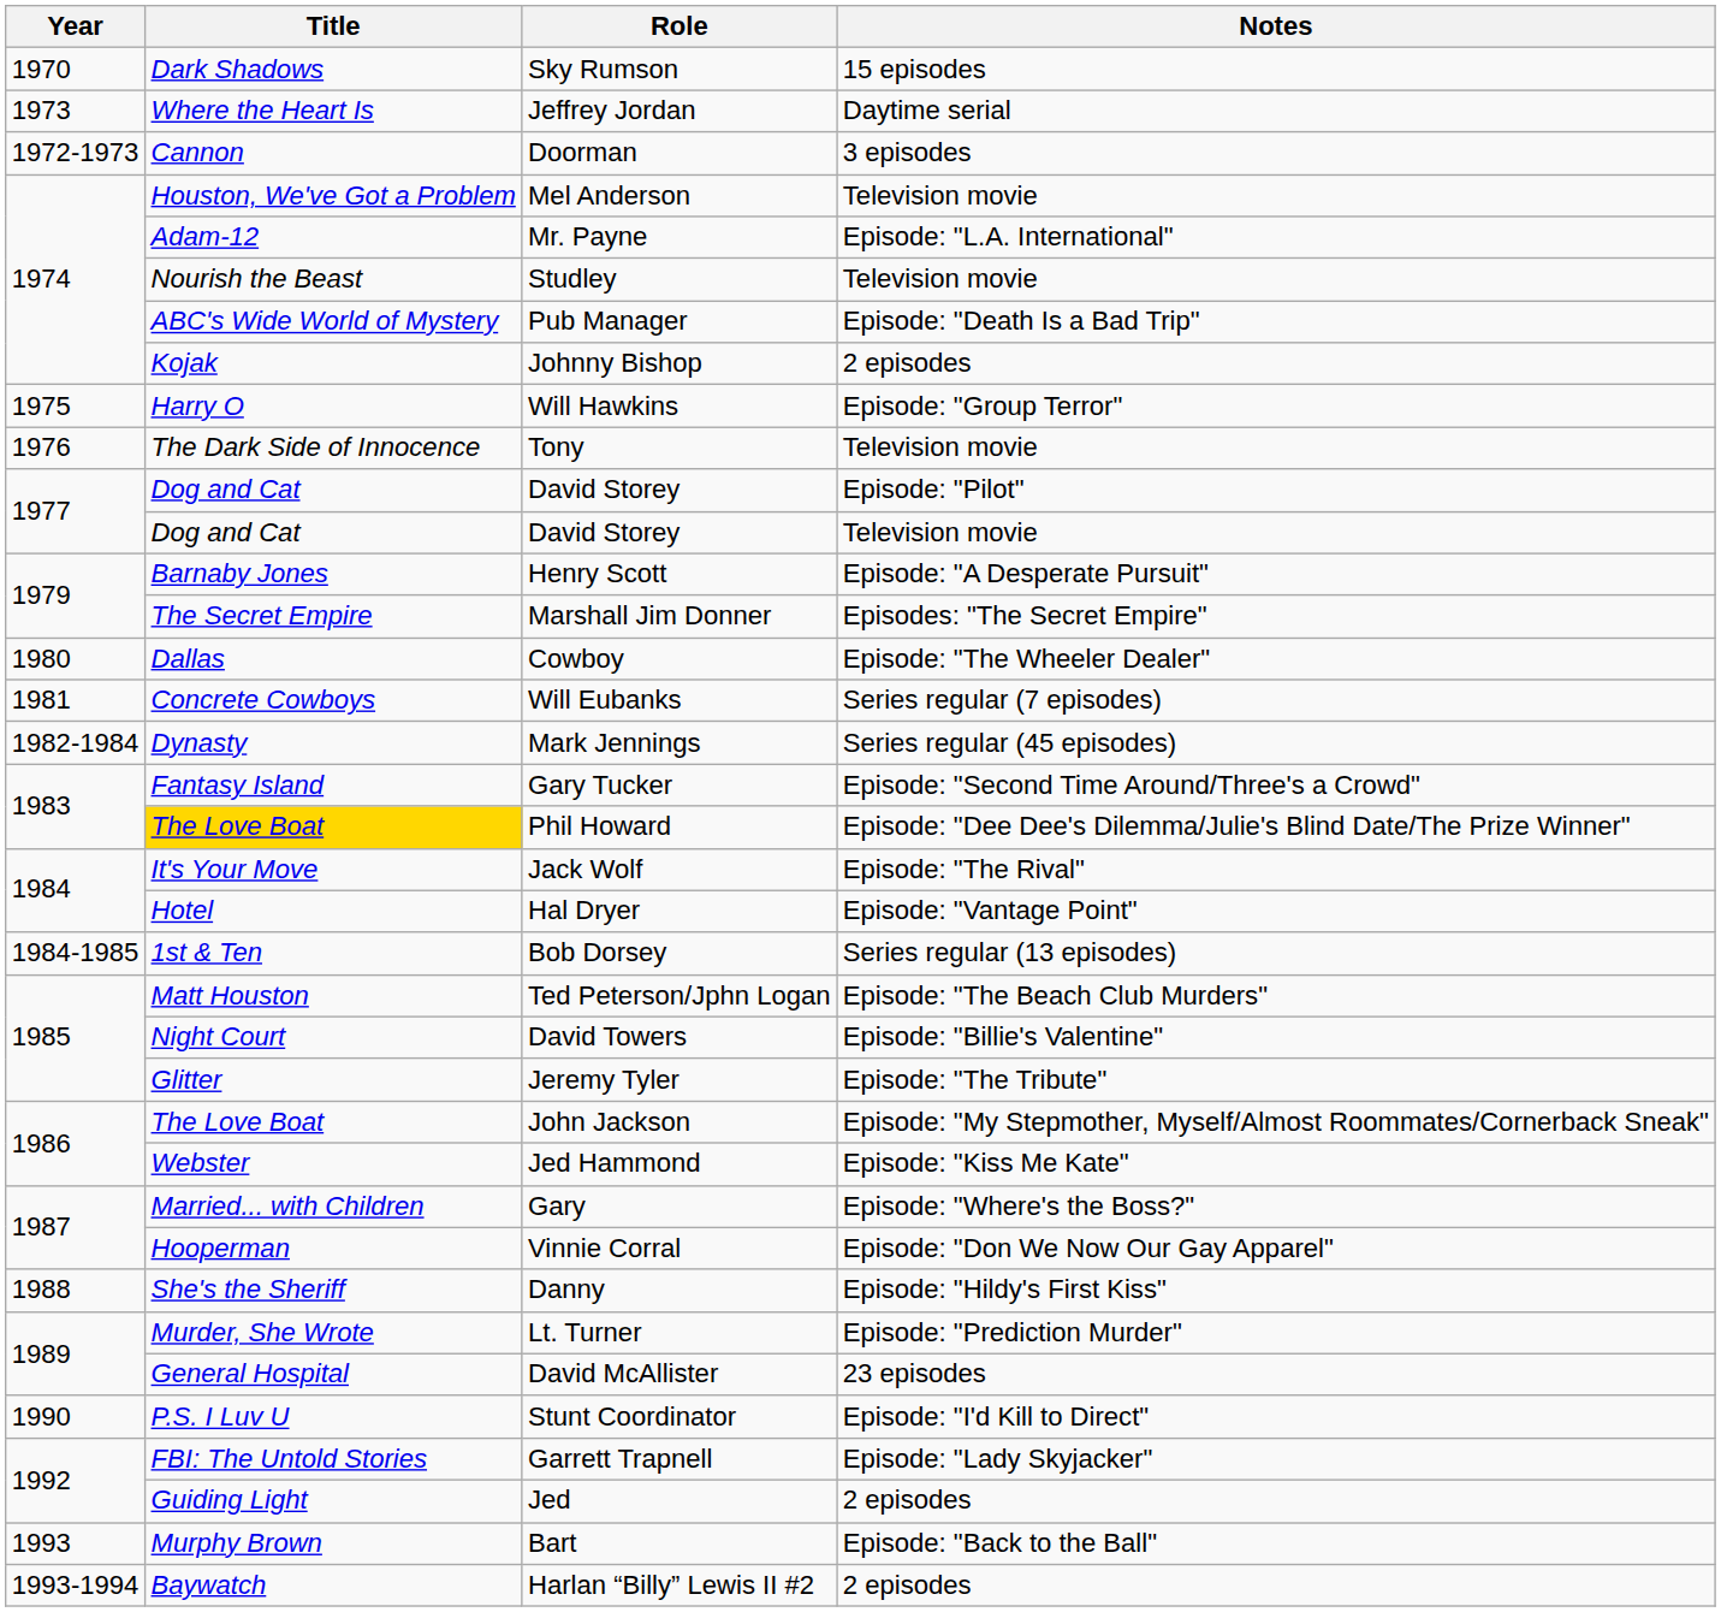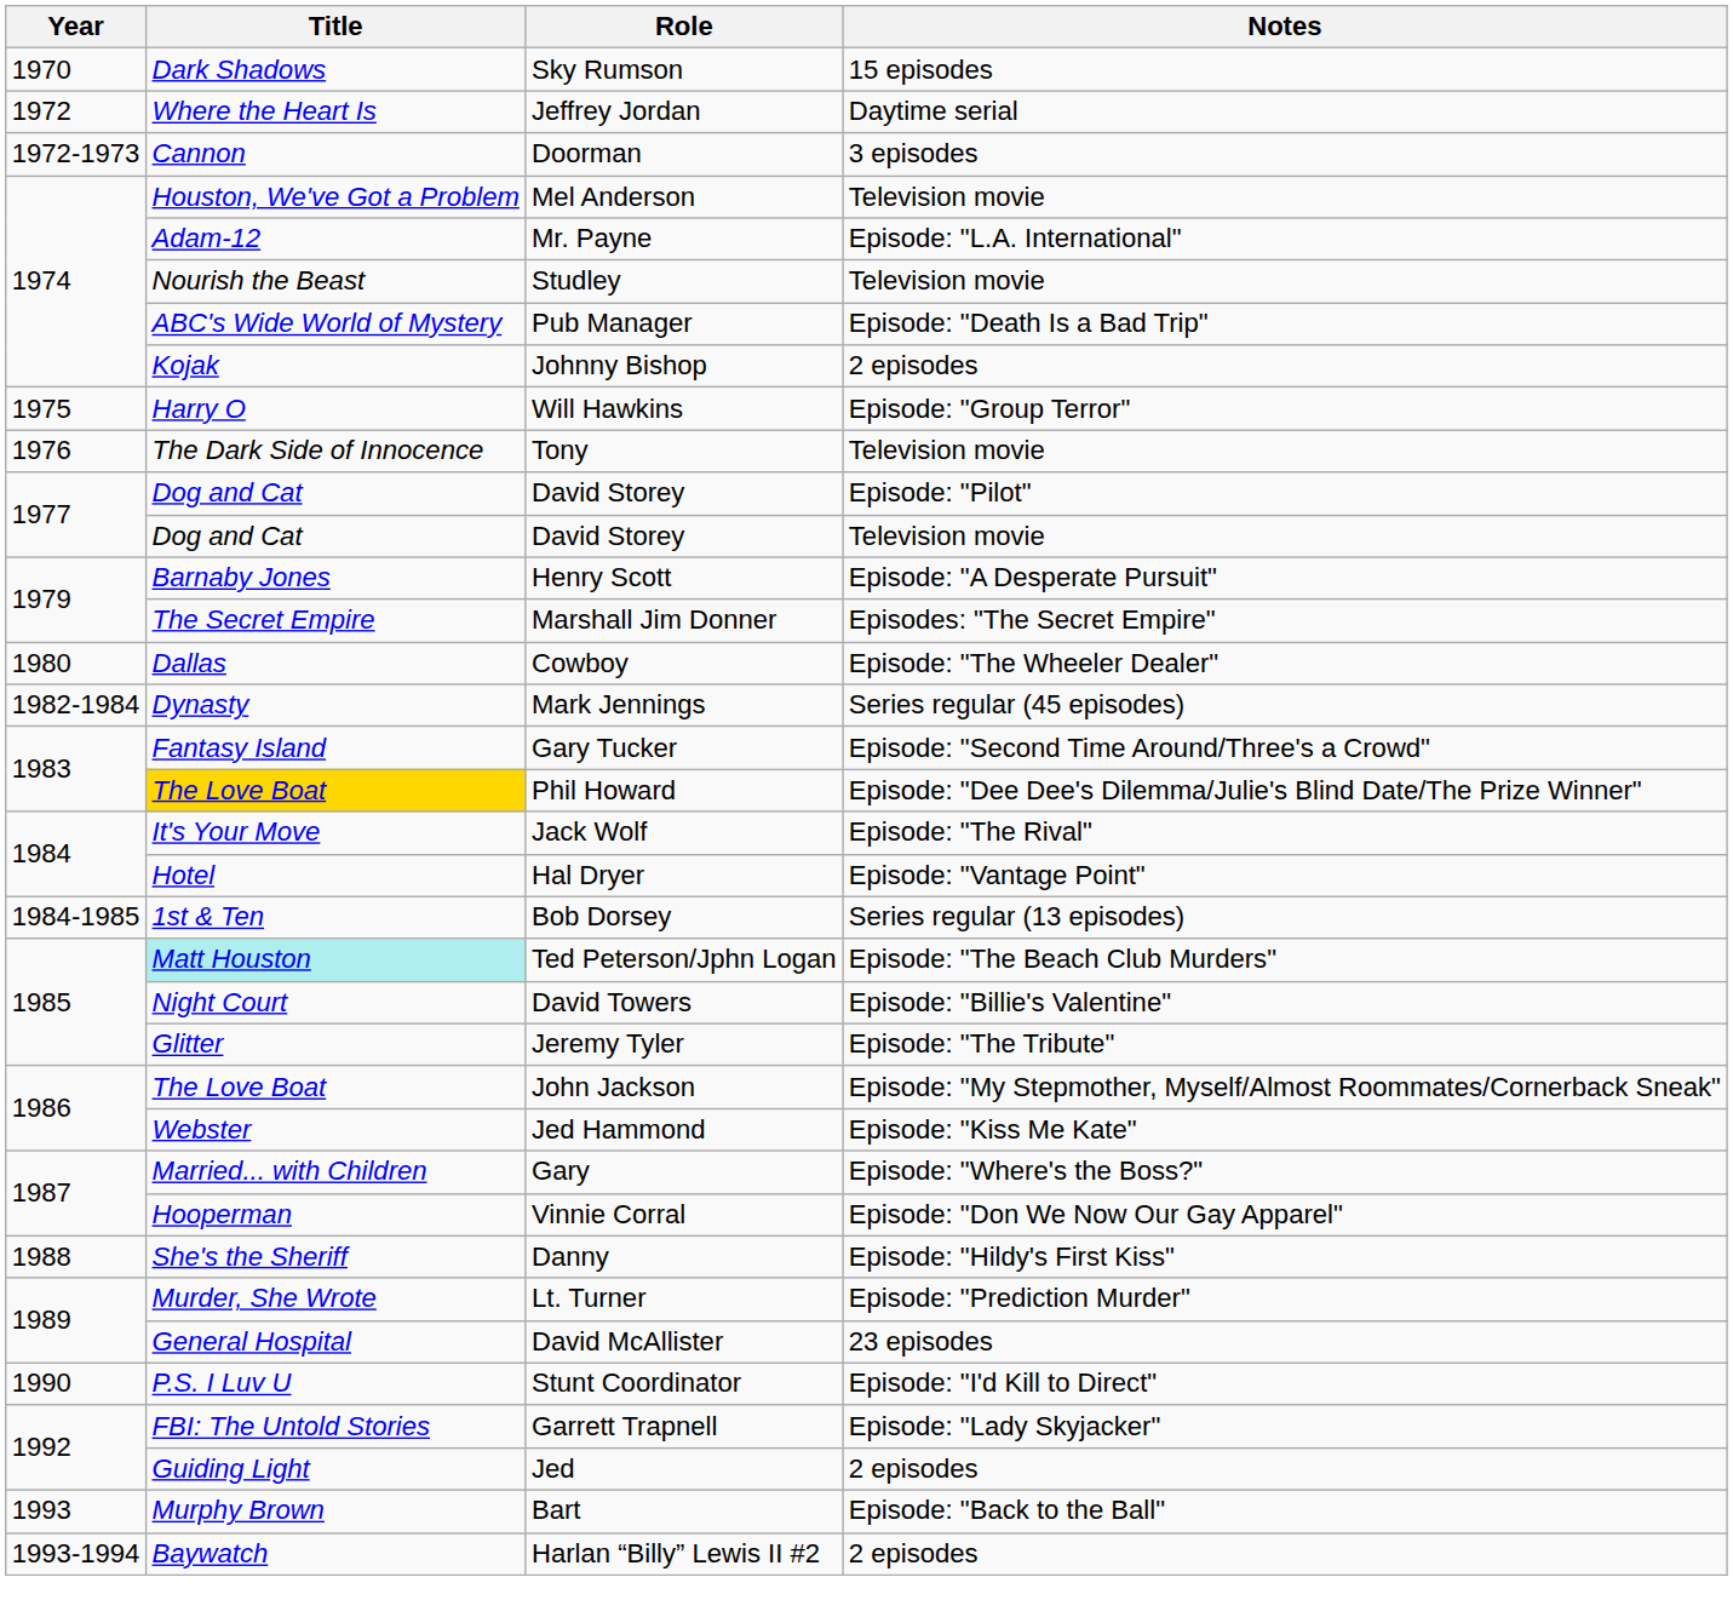Jeffrey Jordan | Year: 1973 -> 1972
- row: 1981 | Concrete Cowboys | Will Eubanks | Series regular (7 episodes)
Ted Peterson/Jphn Logan | Title: no background -> paleturquoise background
